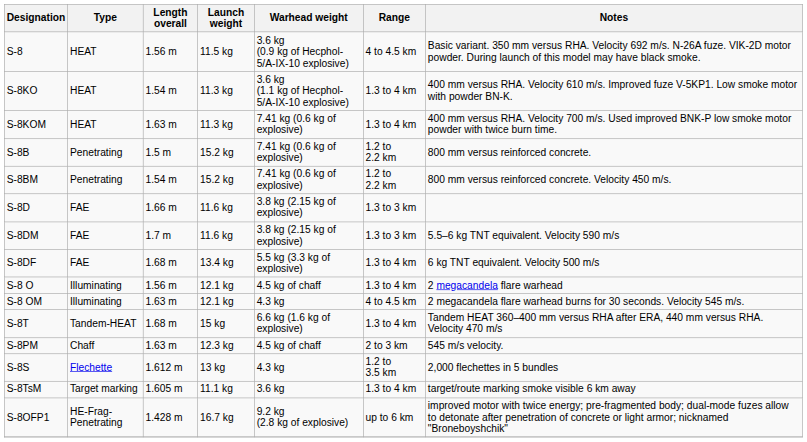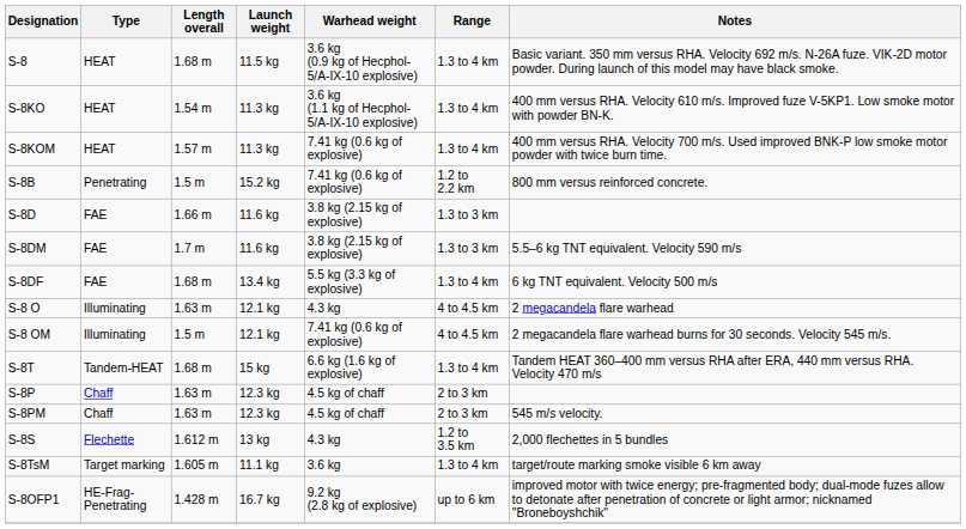S-8 | Length overall: 1.56 m -> 1.68 m
S-8 | Range: 4 to 4.5 km -> 1.3 to 4 km
S-8KOM | Length overall: 1.63 m -> 1.57 m
- row: S-8BM | Penetrating | 1.54 m | 15.2 kg | 7.41 kg (0.6 kg of explosive) | 1.2 to 2.2 km | 800 mm versus reinforced concrete. Velocity 450 m/s.
S-8 O | Length overall: 1.56 m -> 1.63 m
S-8 O | Warhead weight: 4.5 kg of chaff -> 4.3 kg
S-8 O | Range: 1.3 to 4 km -> 4 to 4.5 km
S-8 OM | Length overall: 1.63 m -> 1.5 m
S-8 OM | Warhead weight: 4.3 kg -> 7.41 kg (0.6 kg of explosive)
+ row: S-8P | Chaff | 1.63 m | 12.3 kg | 4.5 kg of chaff | 2 to 3 km
